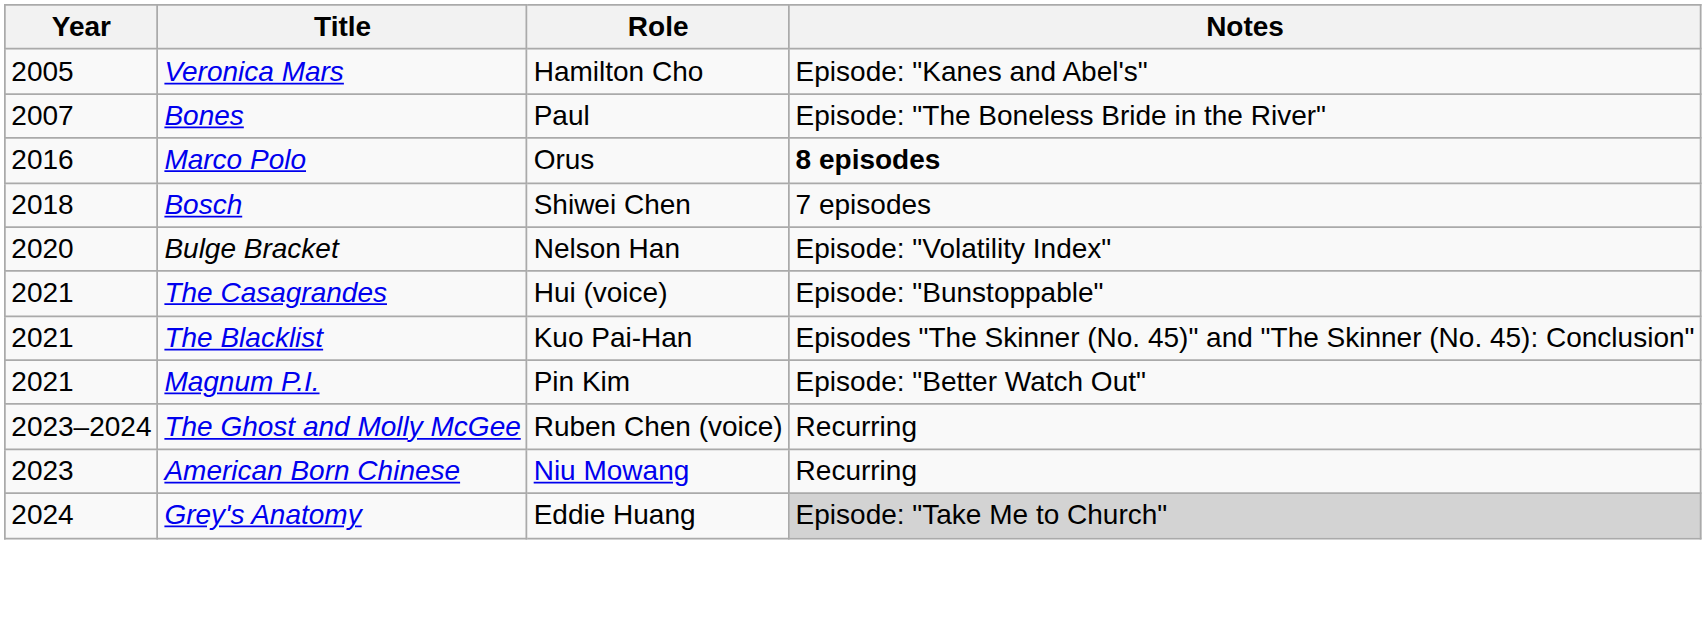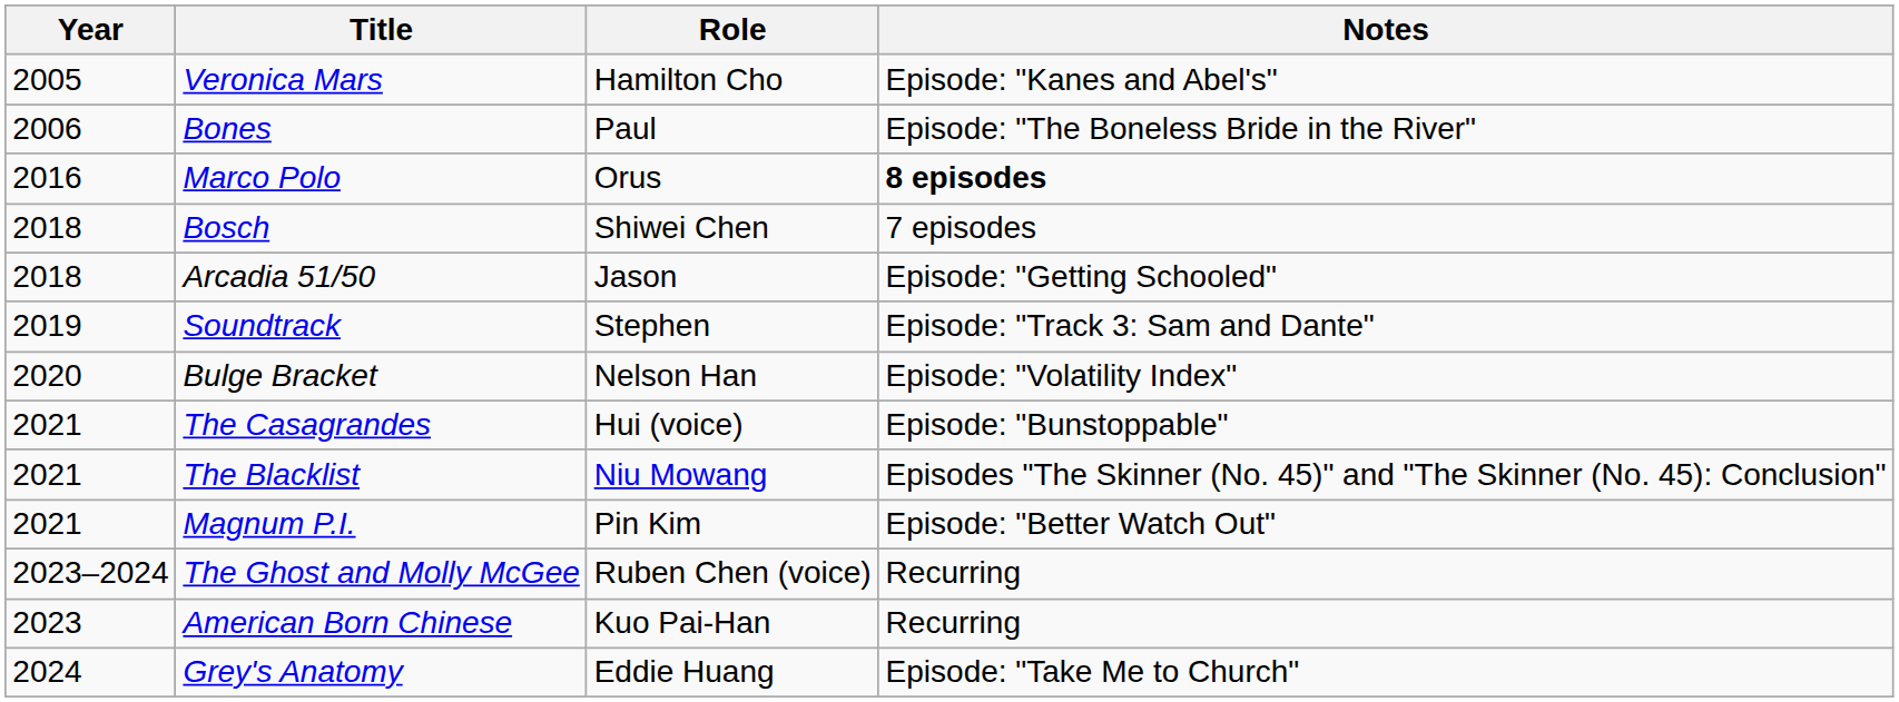Bones | Year: 2007 -> 2006
+ row: 2018 | Arcadia 51/50 | Jason | Episode: "Getting Schooled"
+ row: 2019 | Soundtrack | Stephen | Episode: "Track 3: Sam and Dante"
The Blacklist | Role: Kuo Pai-Han -> Niu Mowang
American Born Chinese | Role: Niu Mowang -> Kuo Pai-Han
Grey's Anatomy | Notes: lightgrey background -> no background
